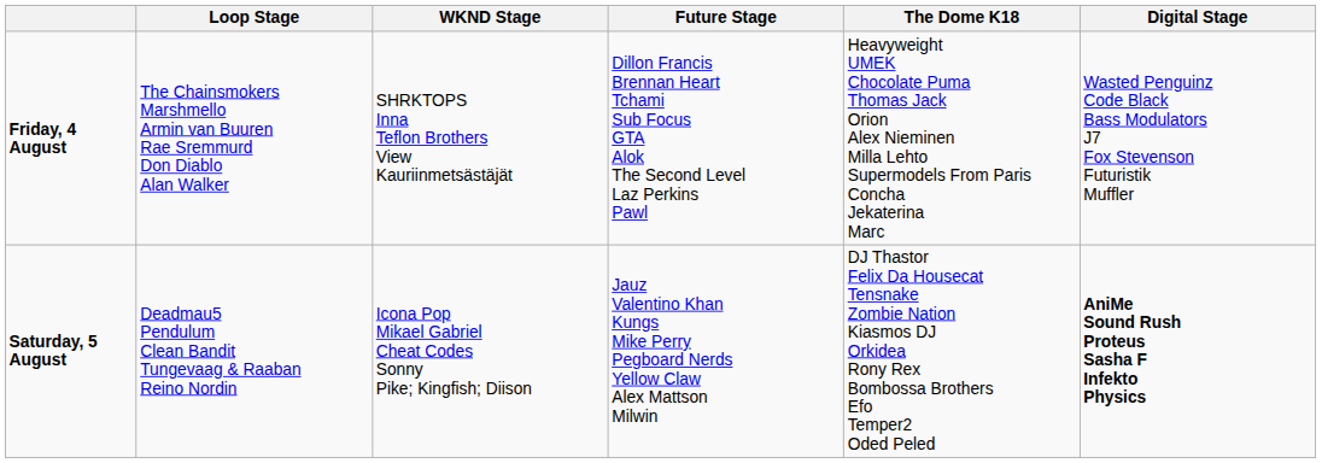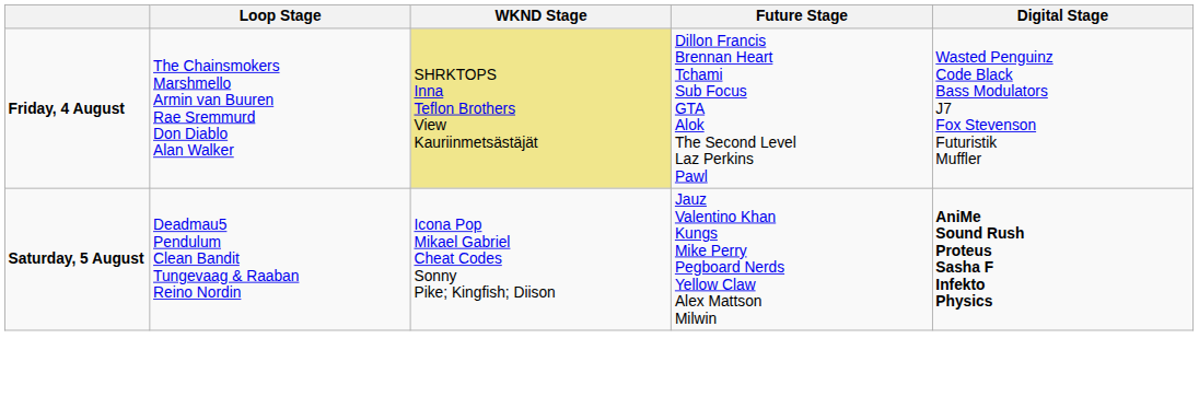- column: The Dome K18 | Heavyweight UMEK Chocolate Puma Thomas Jack Orion Alex Nieminen Milla Lehto Supermodels From Paris Concha Jekaterina Marc | DJ Thastor Felix Da Housecat Tensnake Zombie Nation Kiasmos DJ Orkidea Rony Rex Bombossa Brothers Efo Temper2 Oded Peled
Friday, 4 August | WKND Stage: no background -> khaki background
